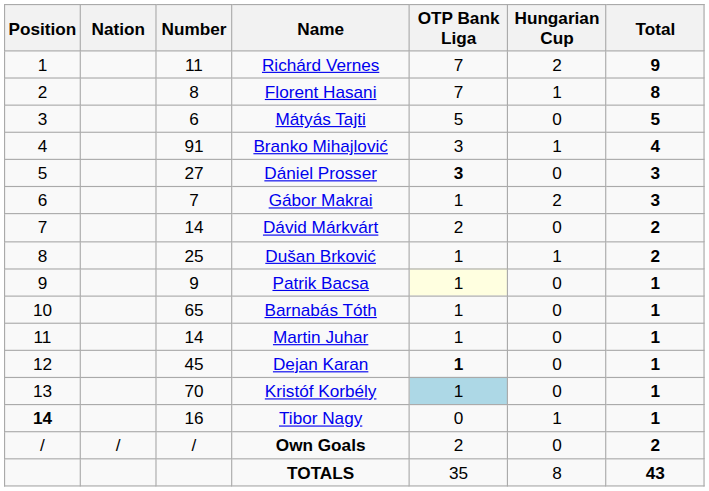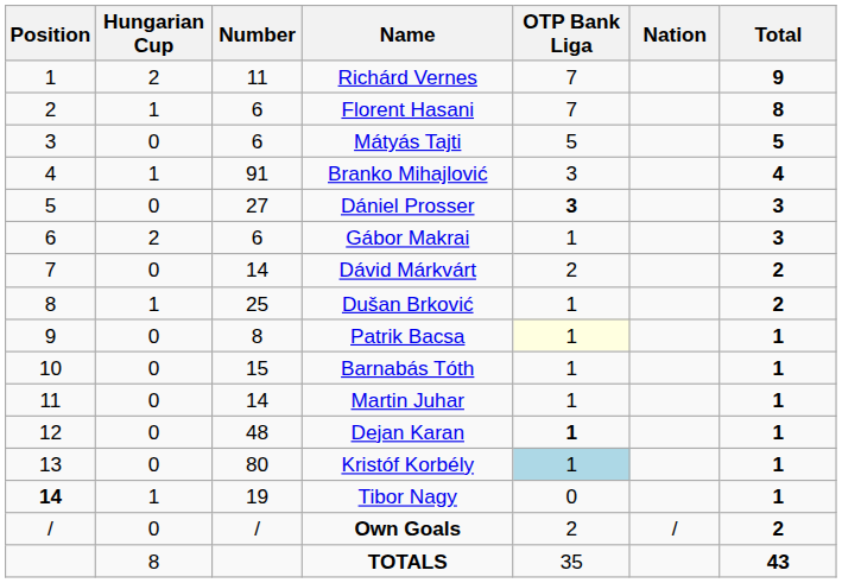columns swapped: Nation <-> Hungarian Cup
Florent Hasani | Number: 8 -> 6
Gábor Makrai | Number: 7 -> 6
Patrik Bacsa | Number: 9 -> 8
Barnabás Tóth | Number: 65 -> 15
Dejan Karan | Number: 45 -> 48
Kristóf Korbély | Number: 70 -> 80
Tibor Nagy | Number: 16 -> 19
